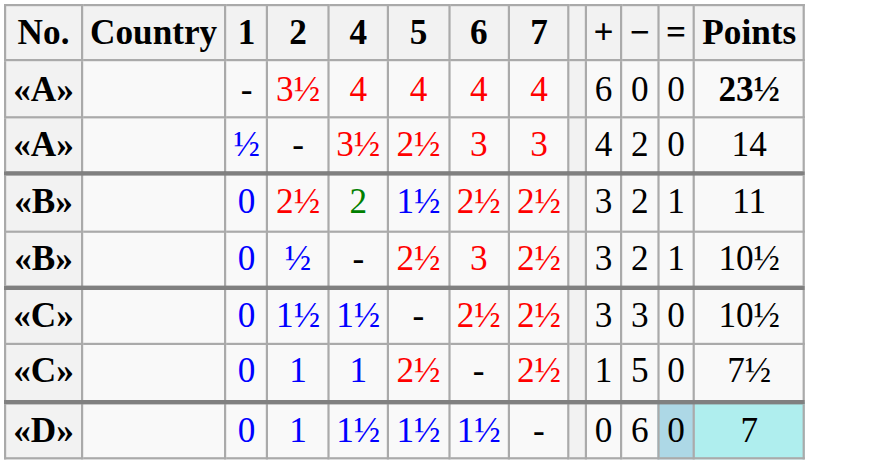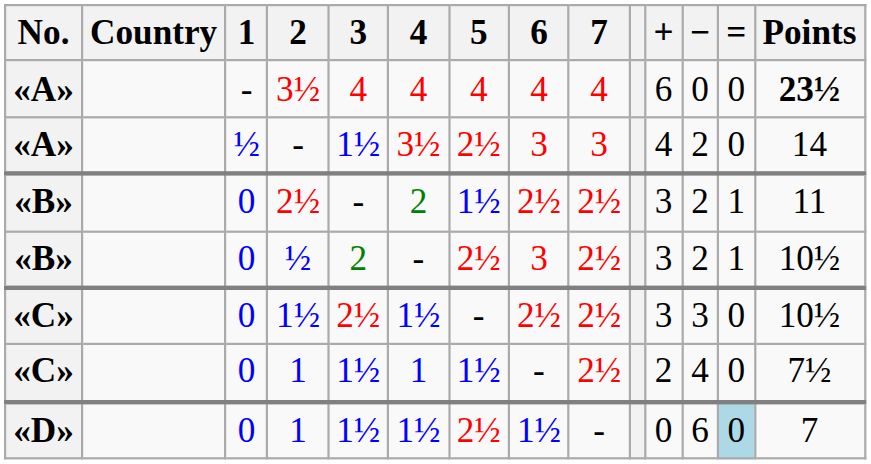+ column: 3 | 4 | 1½ | - | 2 | 2½ | 1½ | 1½
«C» / 1 | 5: 2½ -> 1½
«C» / 1 | +: 1 -> 2
«C» / 1 | −: 5 -> 4
«D» / 1 | 5: 1½ -> 2½
«D» / 1 | Points: paleturquoise background -> no background
